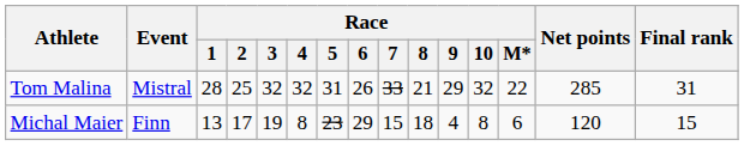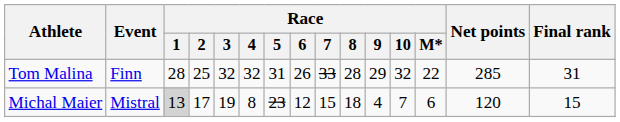Tom Malina | Event: Mistral -> Finn
Tom Malina | Race / 8: 21 -> 28
Michal Maier | Event: Finn -> Mistral
Michal Maier | Race / 1: no background -> lightgrey background
Michal Maier | Race / 6: 29 -> 12
Michal Maier | Race / 10: 8 -> 7
